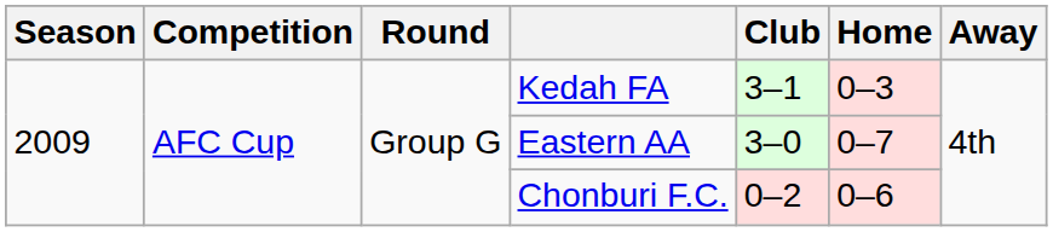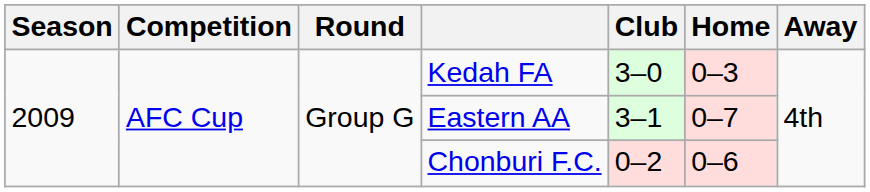Kedah FA | Club: 3–1 -> 3–0
Eastern AA | Club: 3–0 -> 3–1
